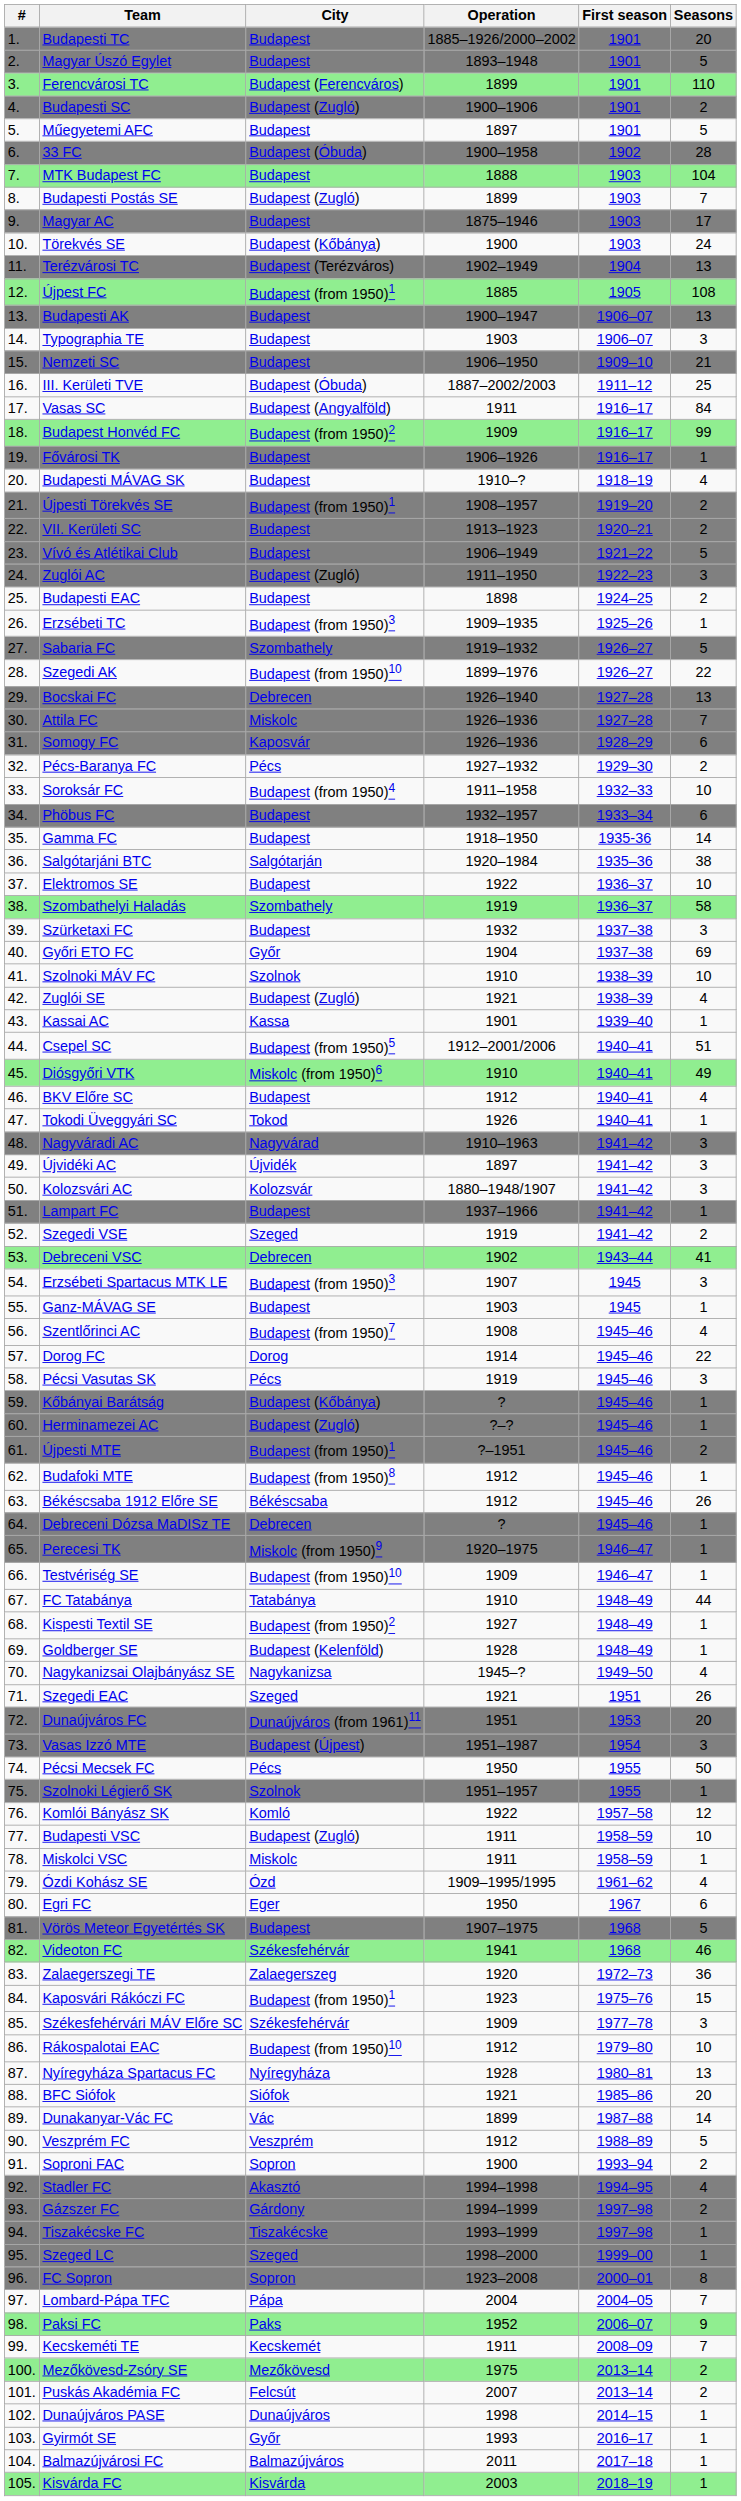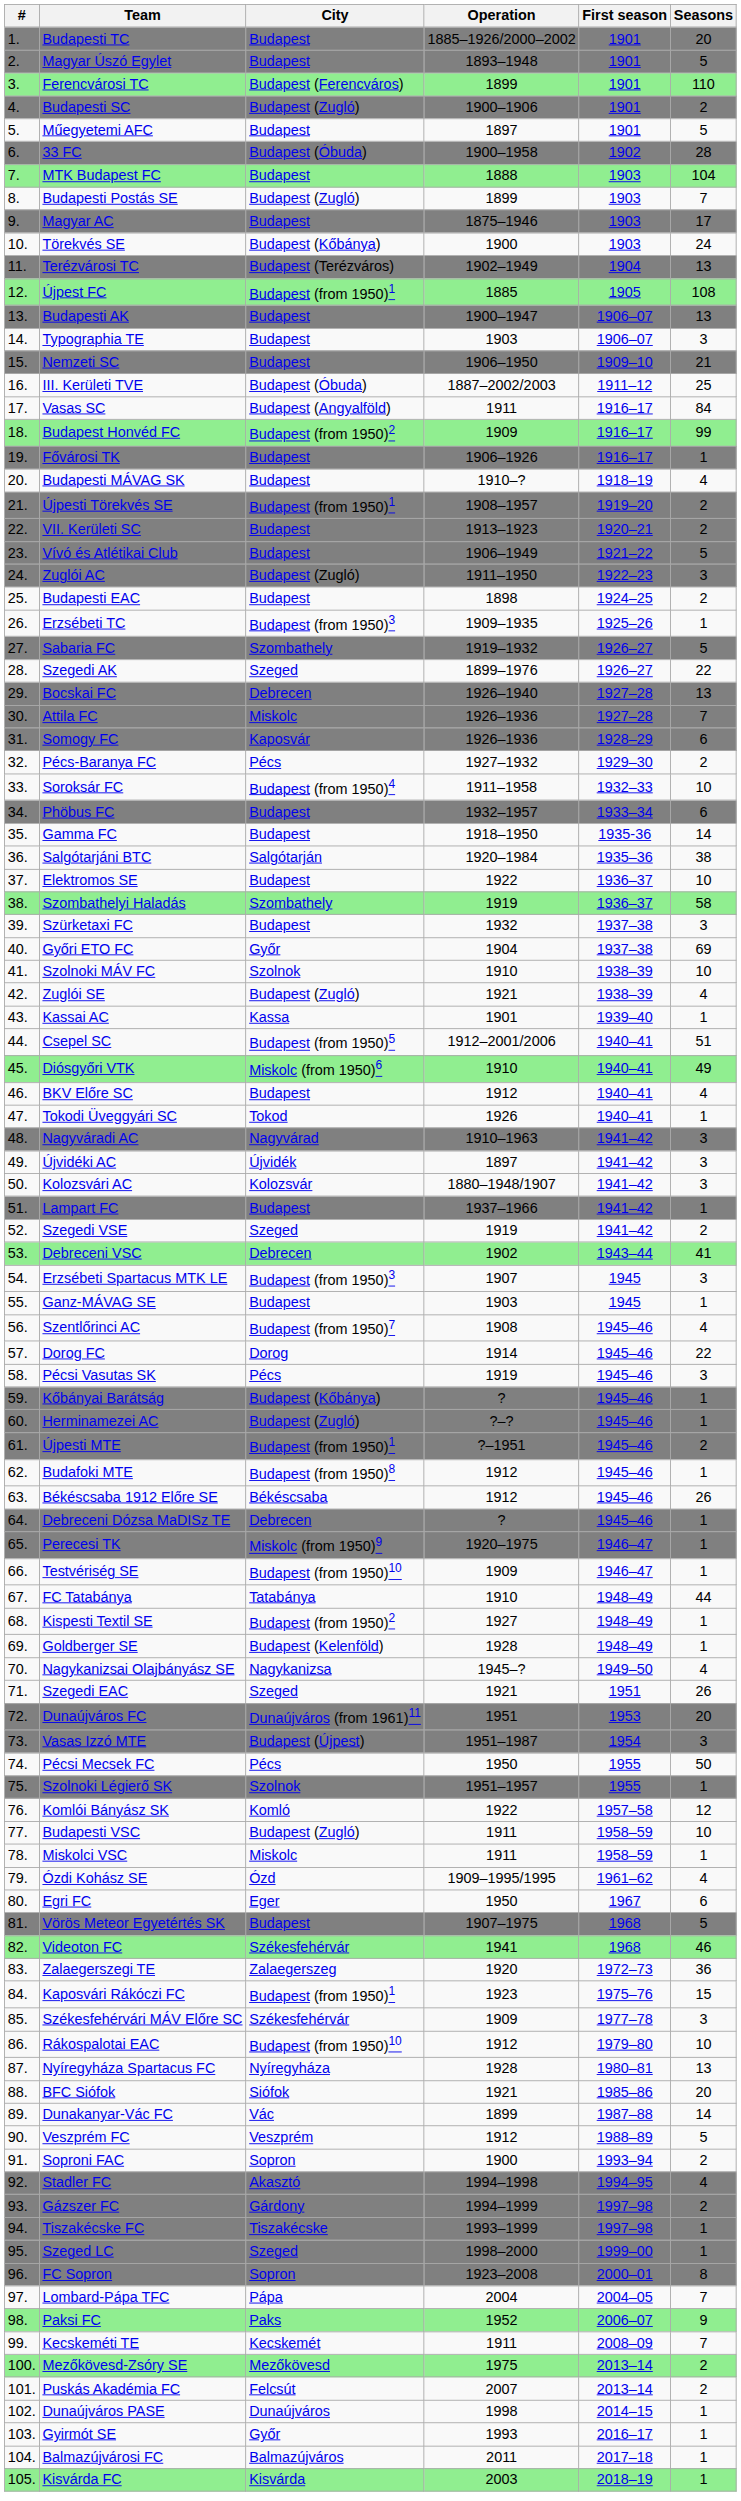Szegedi AK | City: Budapest (from 1950)10 -> Szeged
